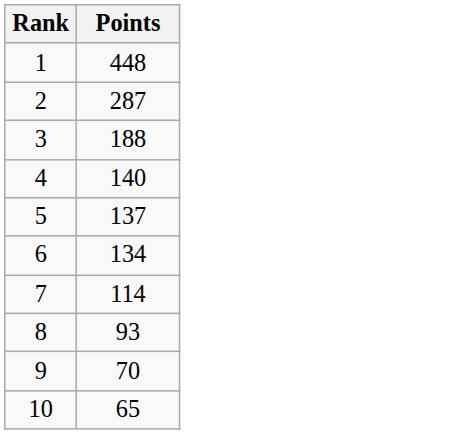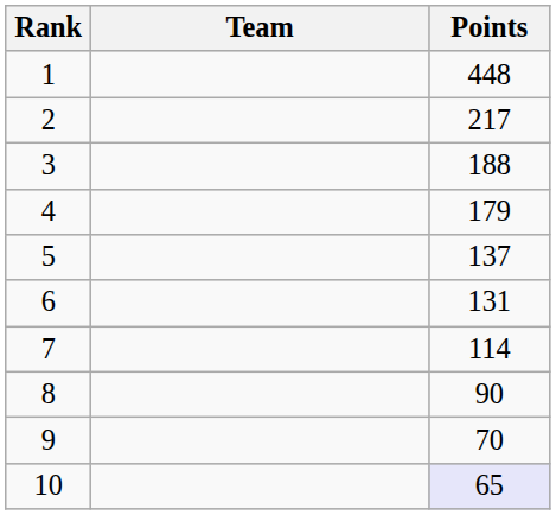+ column: Team
2 | Points: 287 -> 217
4 | Points: 140 -> 179
6 | Points: 134 -> 131
8 | Points: 93 -> 90
10 | Points: no background -> lavender background
